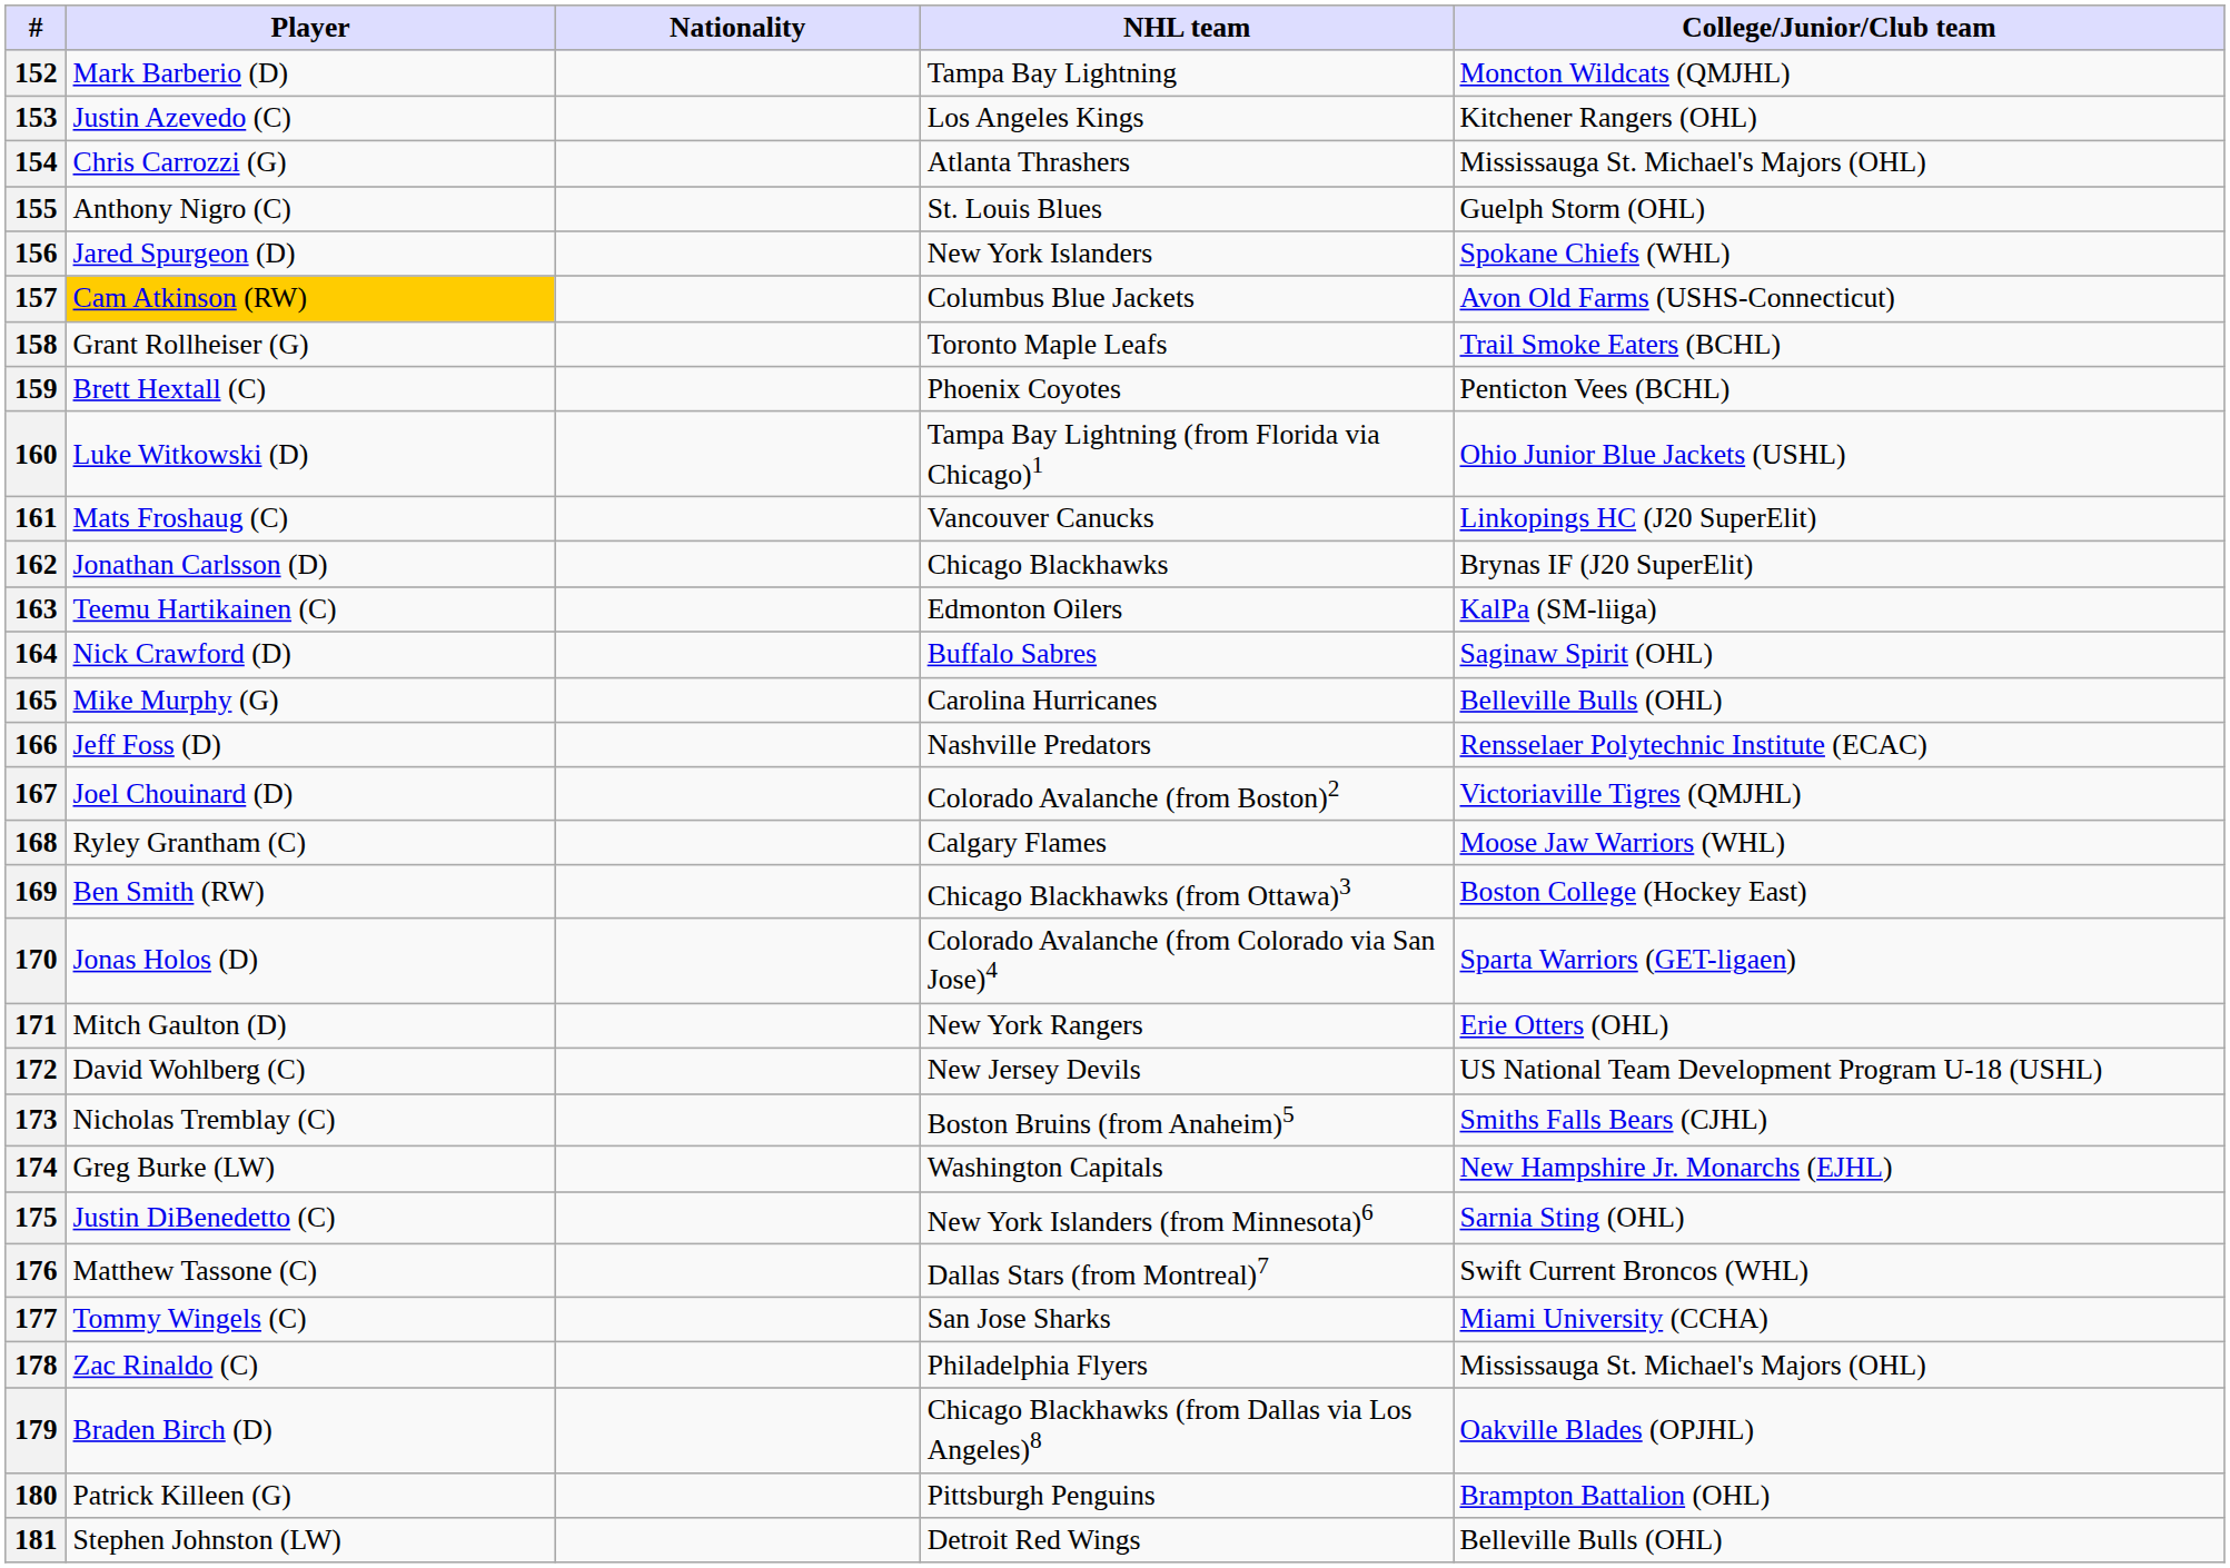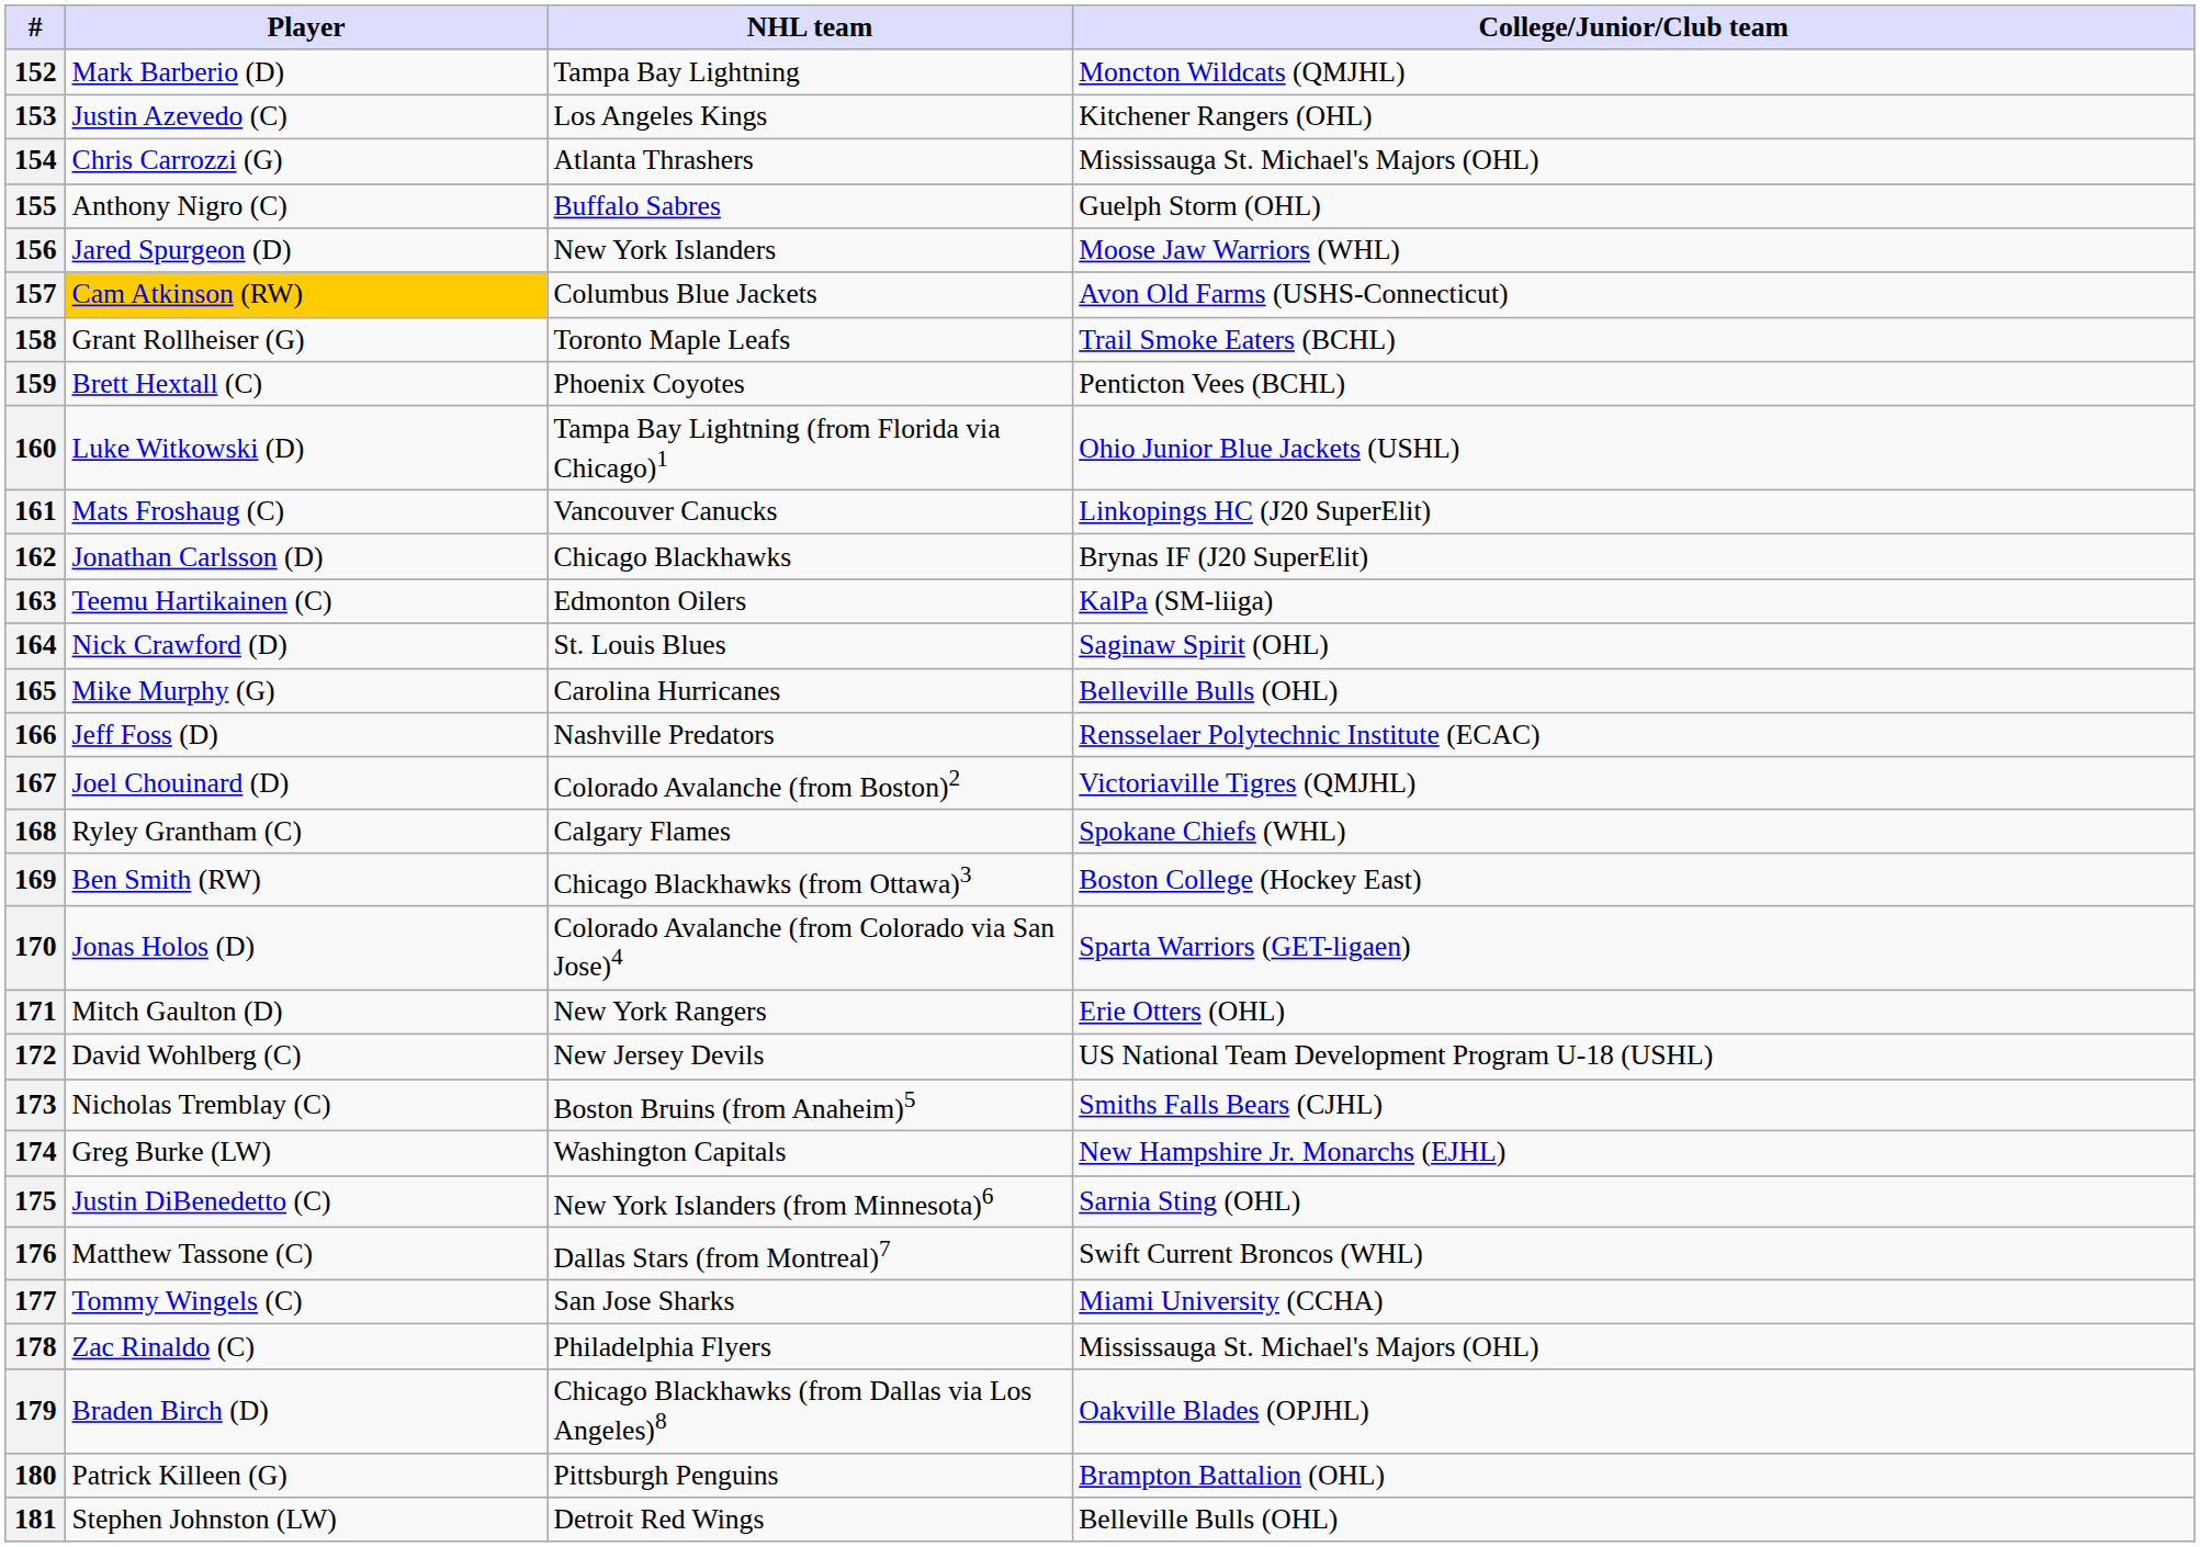- column: Nationality
155 | NHL team: St. Louis Blues -> Buffalo Sabres
156 | College/Junior/Club team: Spokane Chiefs (WHL) -> Moose Jaw Warriors (WHL)
164 | NHL team: Buffalo Sabres -> St. Louis Blues
168 | College/Junior/Club team: Moose Jaw Warriors (WHL) -> Spokane Chiefs (WHL)
